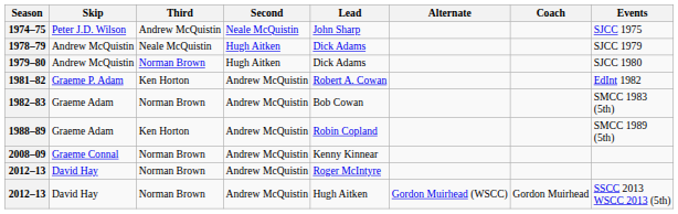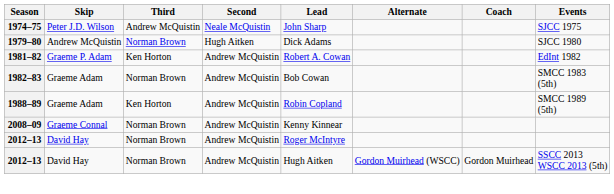- row: 1978–79 | Andrew McQuistin | Neale McQuistin | Hugh Aitken | Dick Adams | SJCC 1979
